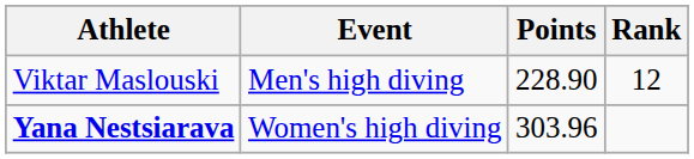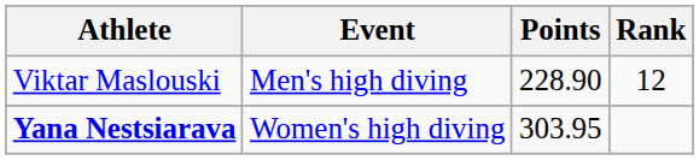Yana Nestsiarava | Points: 303.96 -> 303.95
